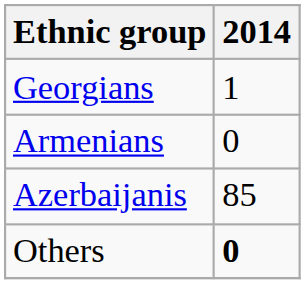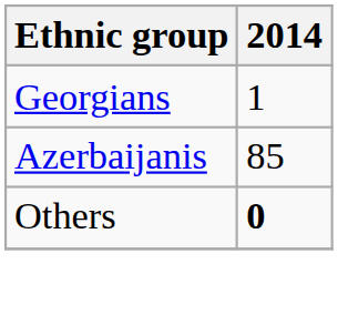- row: Armenians | 0
